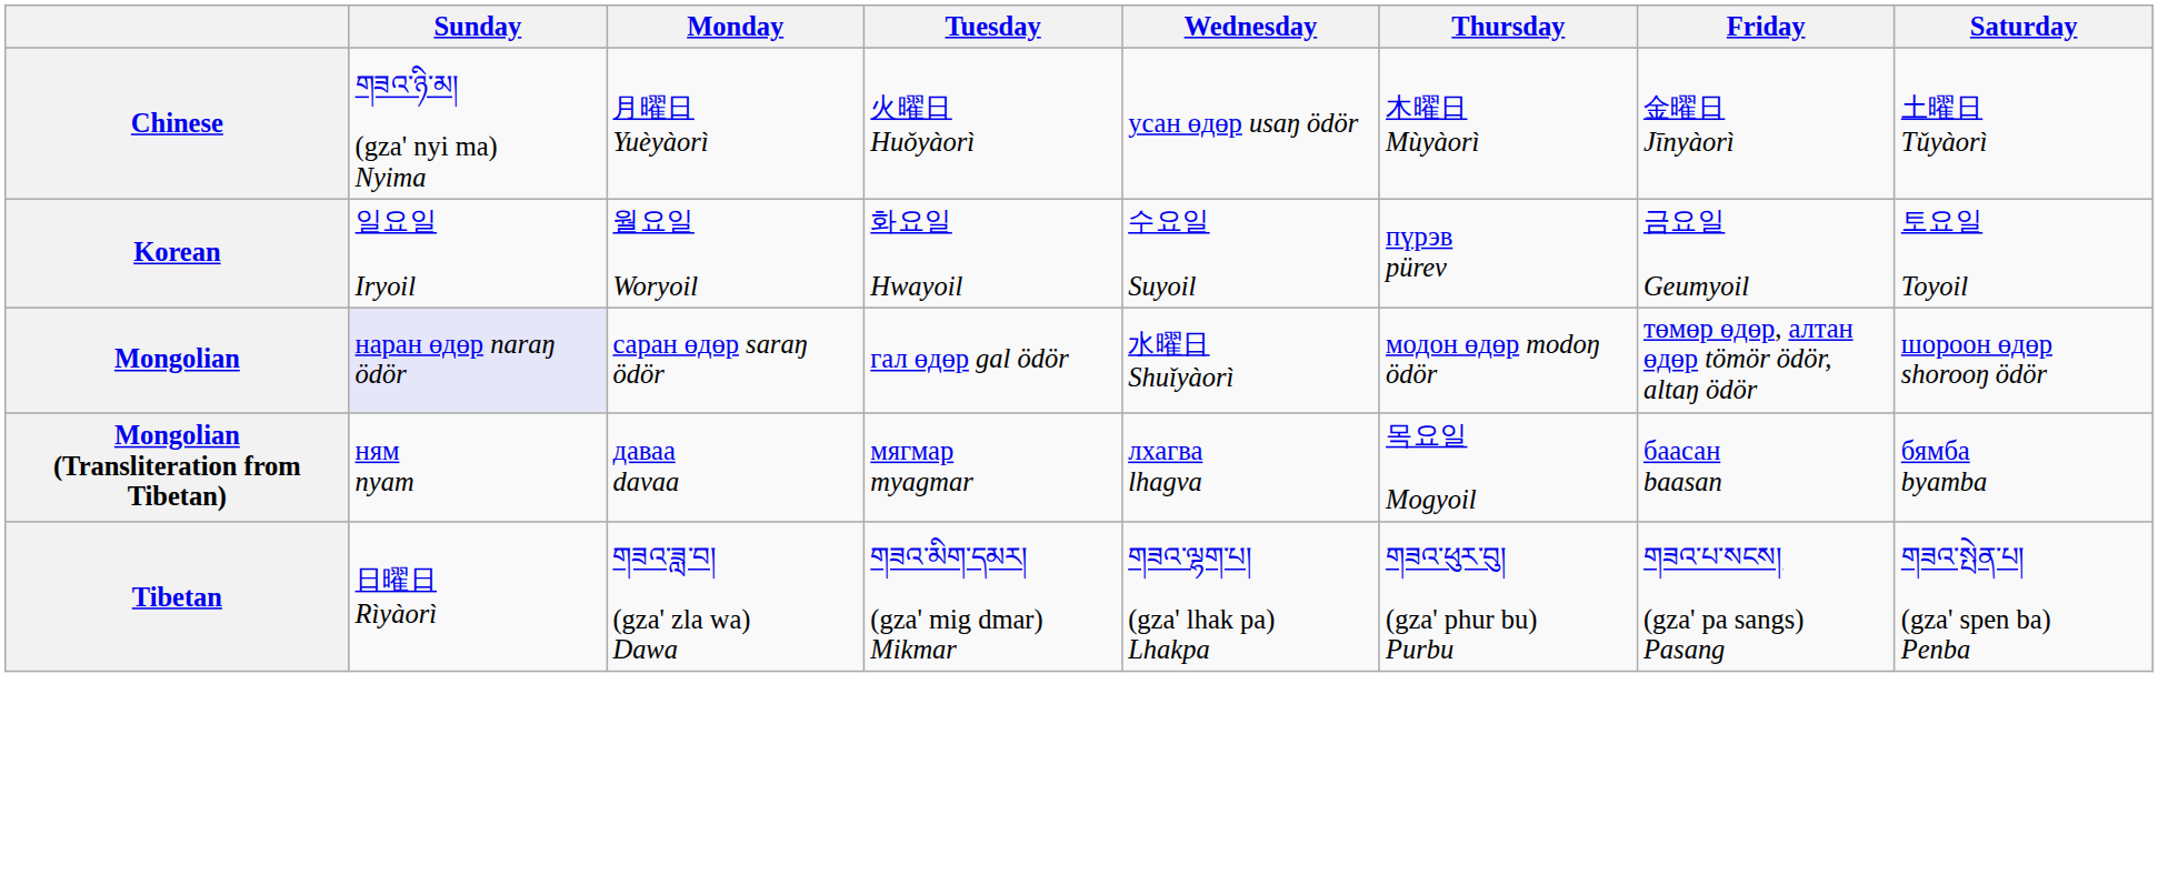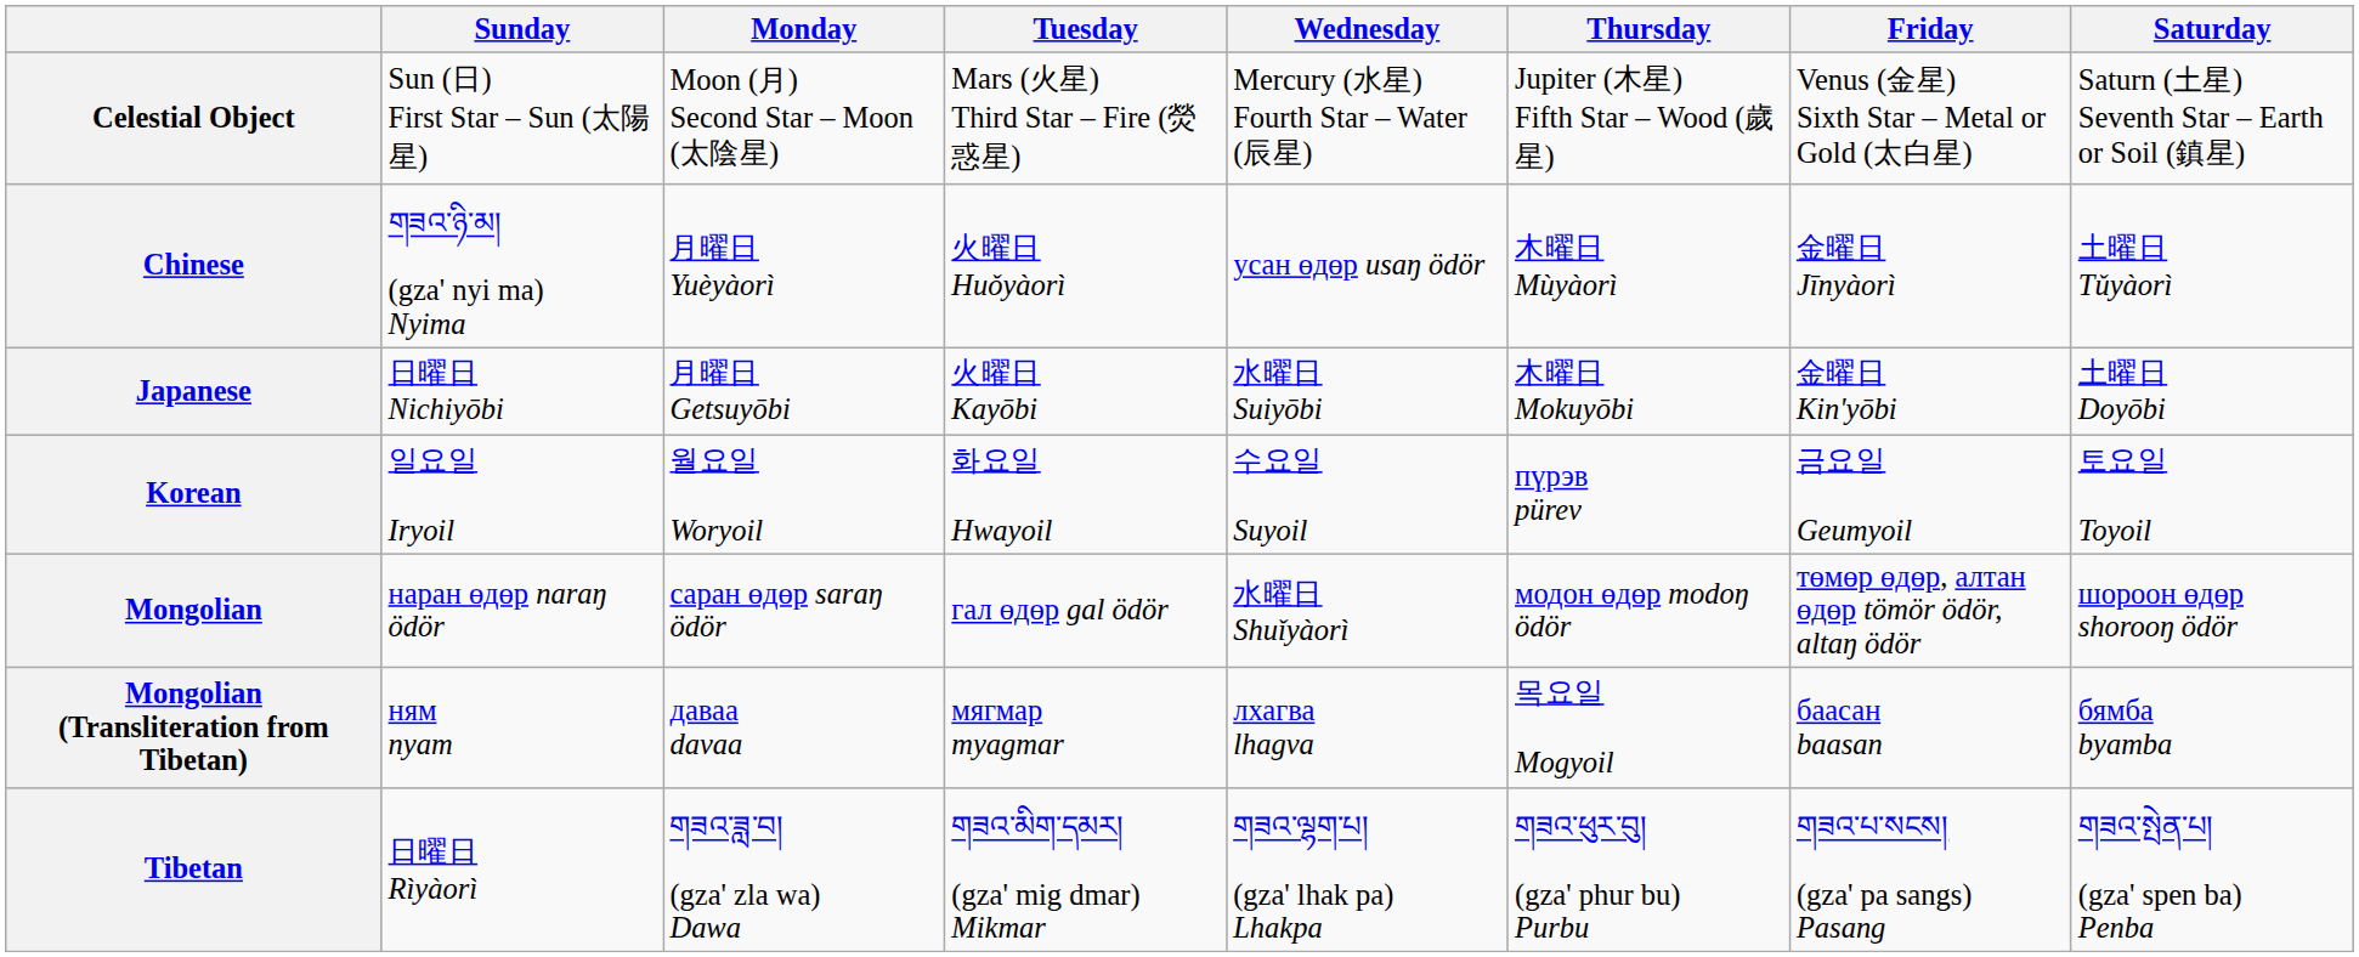+ row: Celestial Object | Sun (日) First Star – Sun (太陽星) | Moon (月) Second Star – Moon (太陰星) | Mars (火星) Third Star – Fire (熒惑星) | Mercury (水星) Fourth Star – Water (辰星) | Jupiter (木星) Fifth Star – Wood (歲星) | Venus (金星) Sixth Star – Metal or Gold (太白星) | Saturn (土星) Seventh Star – Earth or Soil (鎮星)
+ row: Japanese | 日曜日 Nichiyōbi | 月曜日 Getsuyōbi | 火曜日 Kayōbi | 水曜日 Suiyōbi | 木曜日 Mokuyōbi | 金曜日 Kin'yōbi | 土曜日 Doyōbi
Mongolian | Sunday: lavender background -> no background
